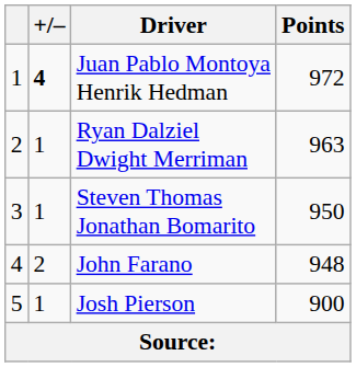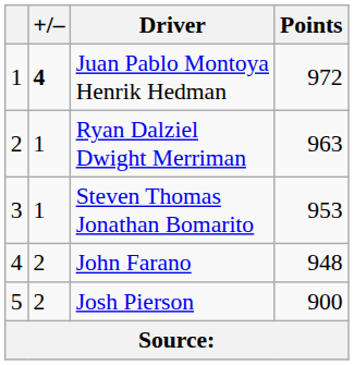Steven Thomas Jonathan Bomarito | Points: 950 -> 953
Josh Pierson | +/–: 1 -> 2
